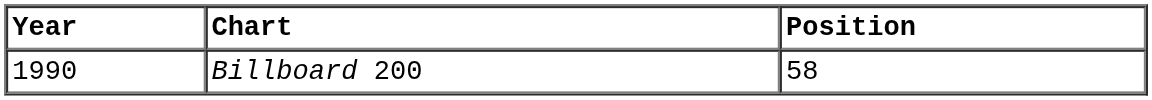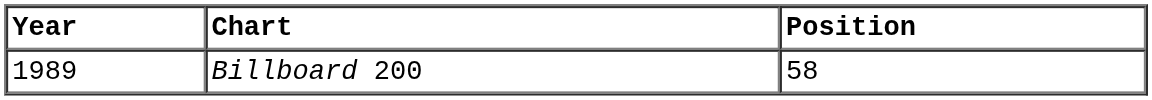Billboard 200 | Year: 1990 -> 1989
